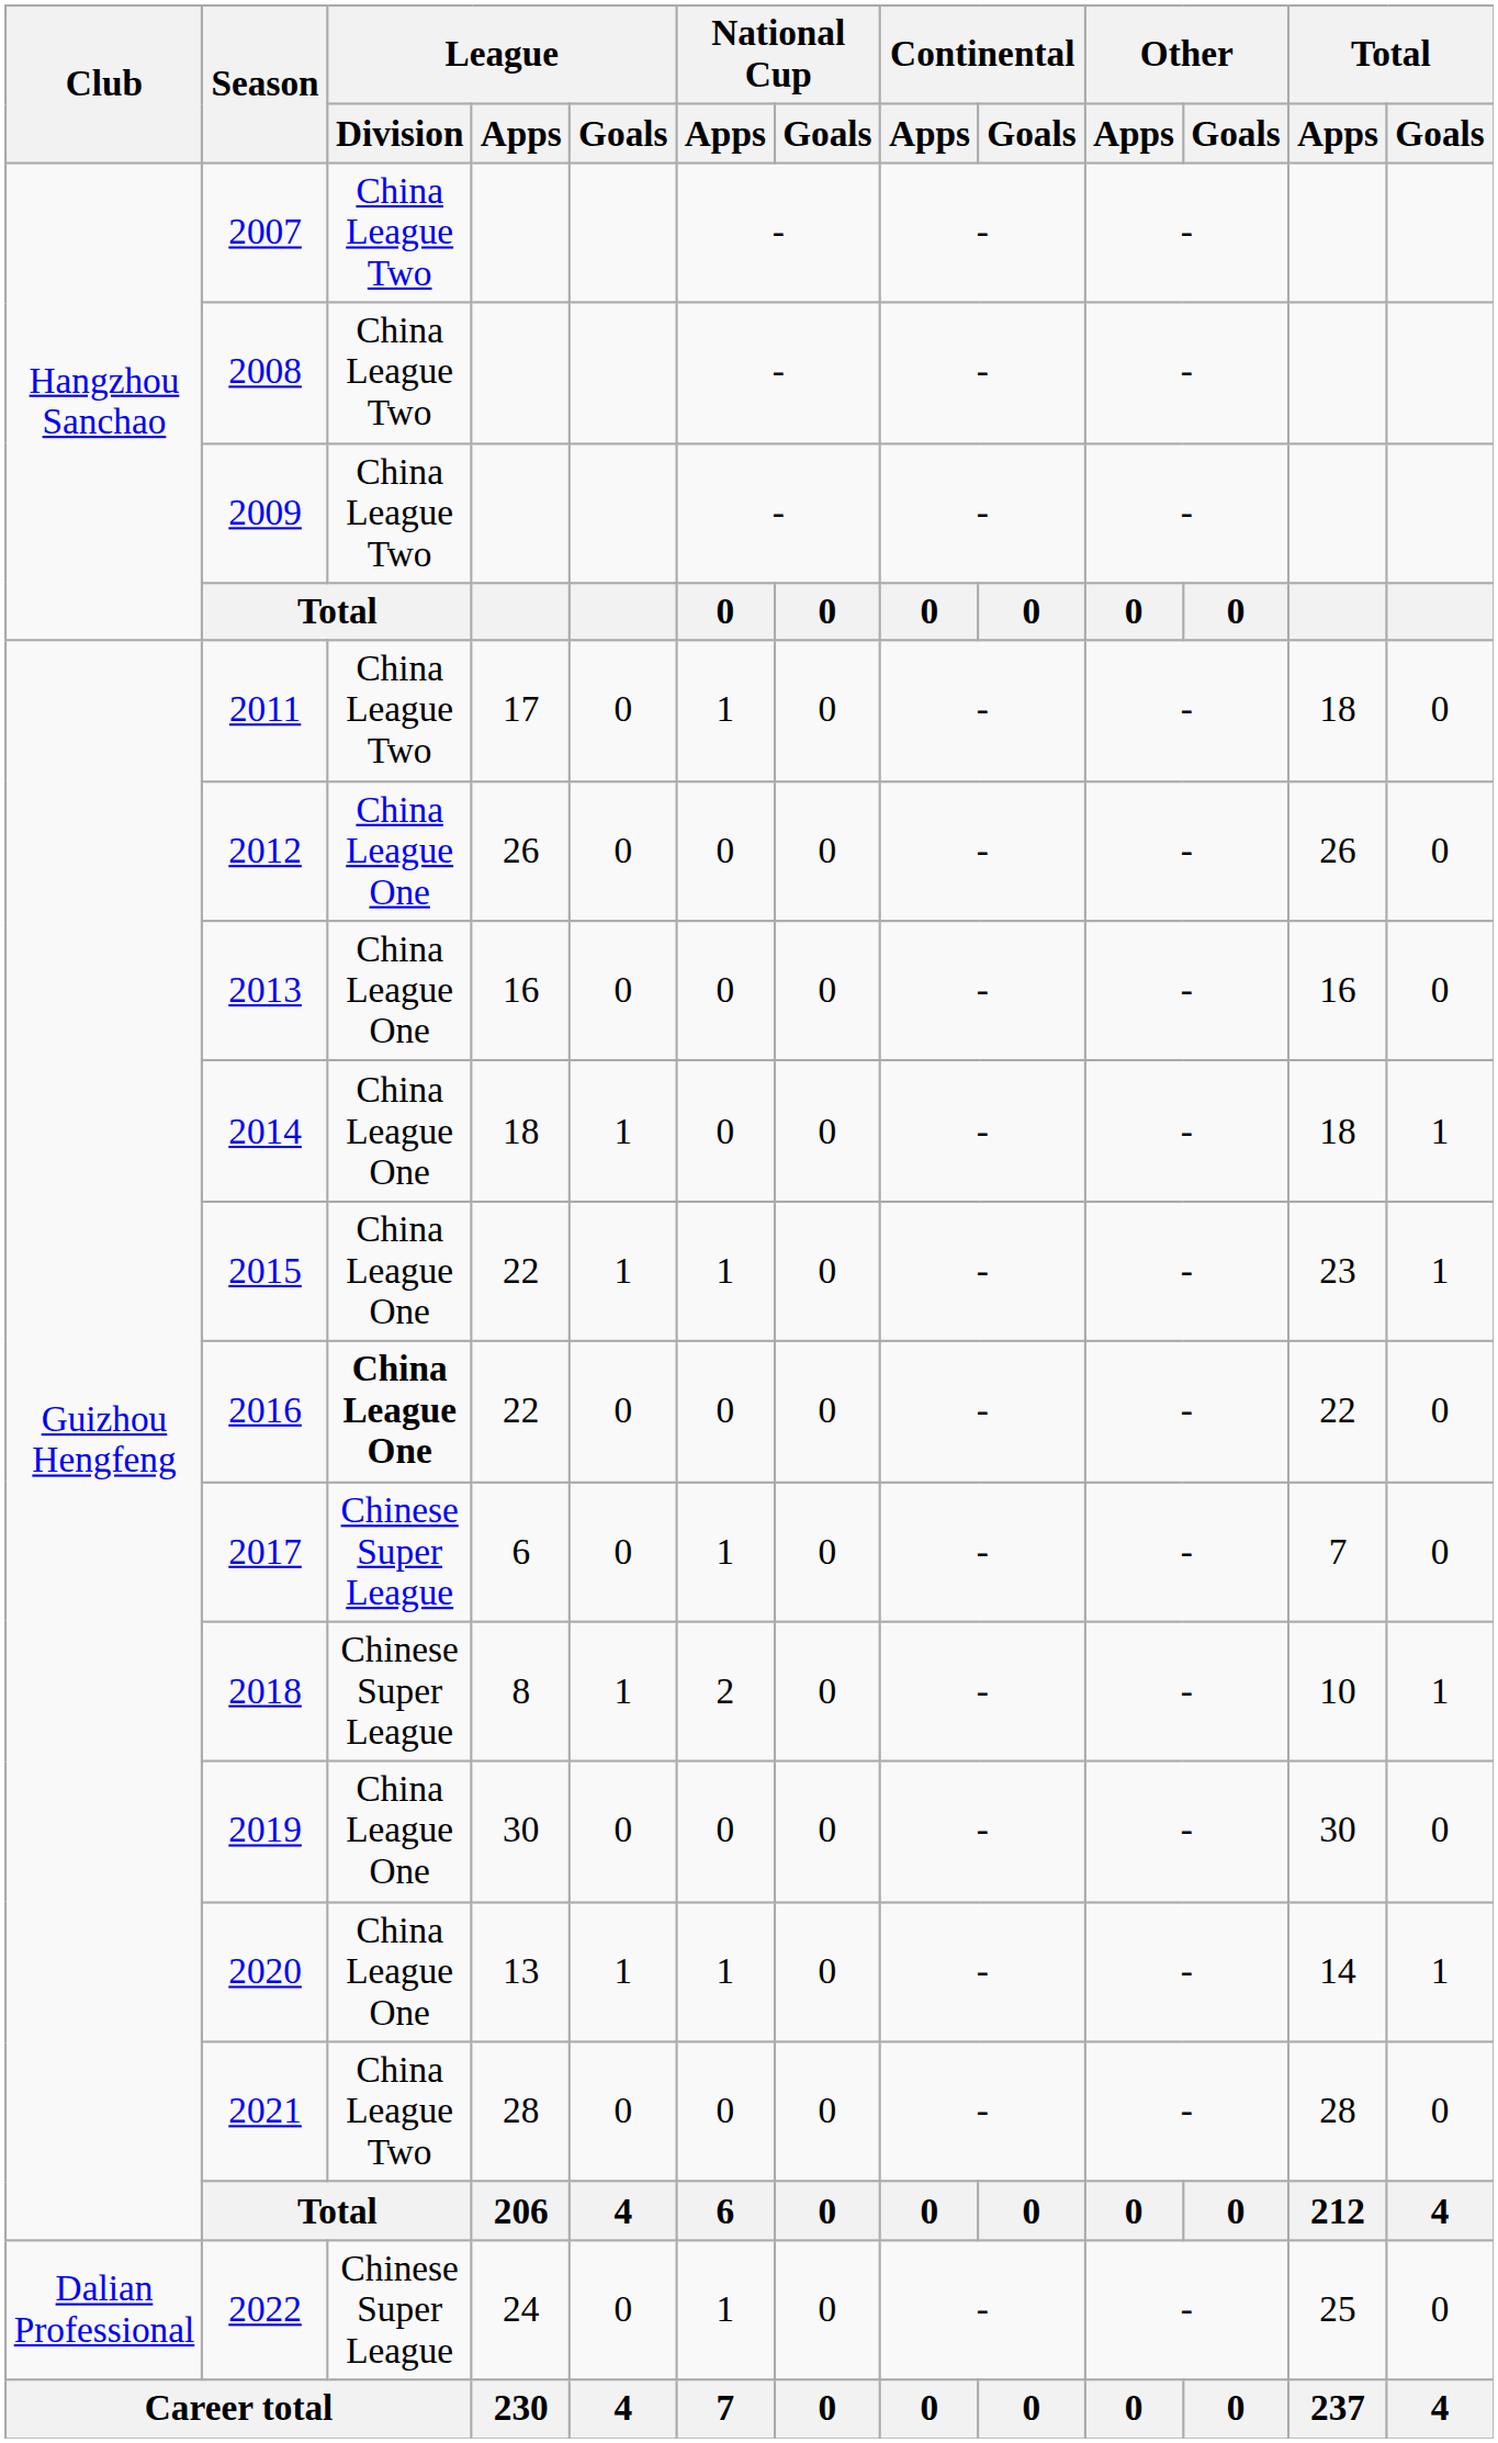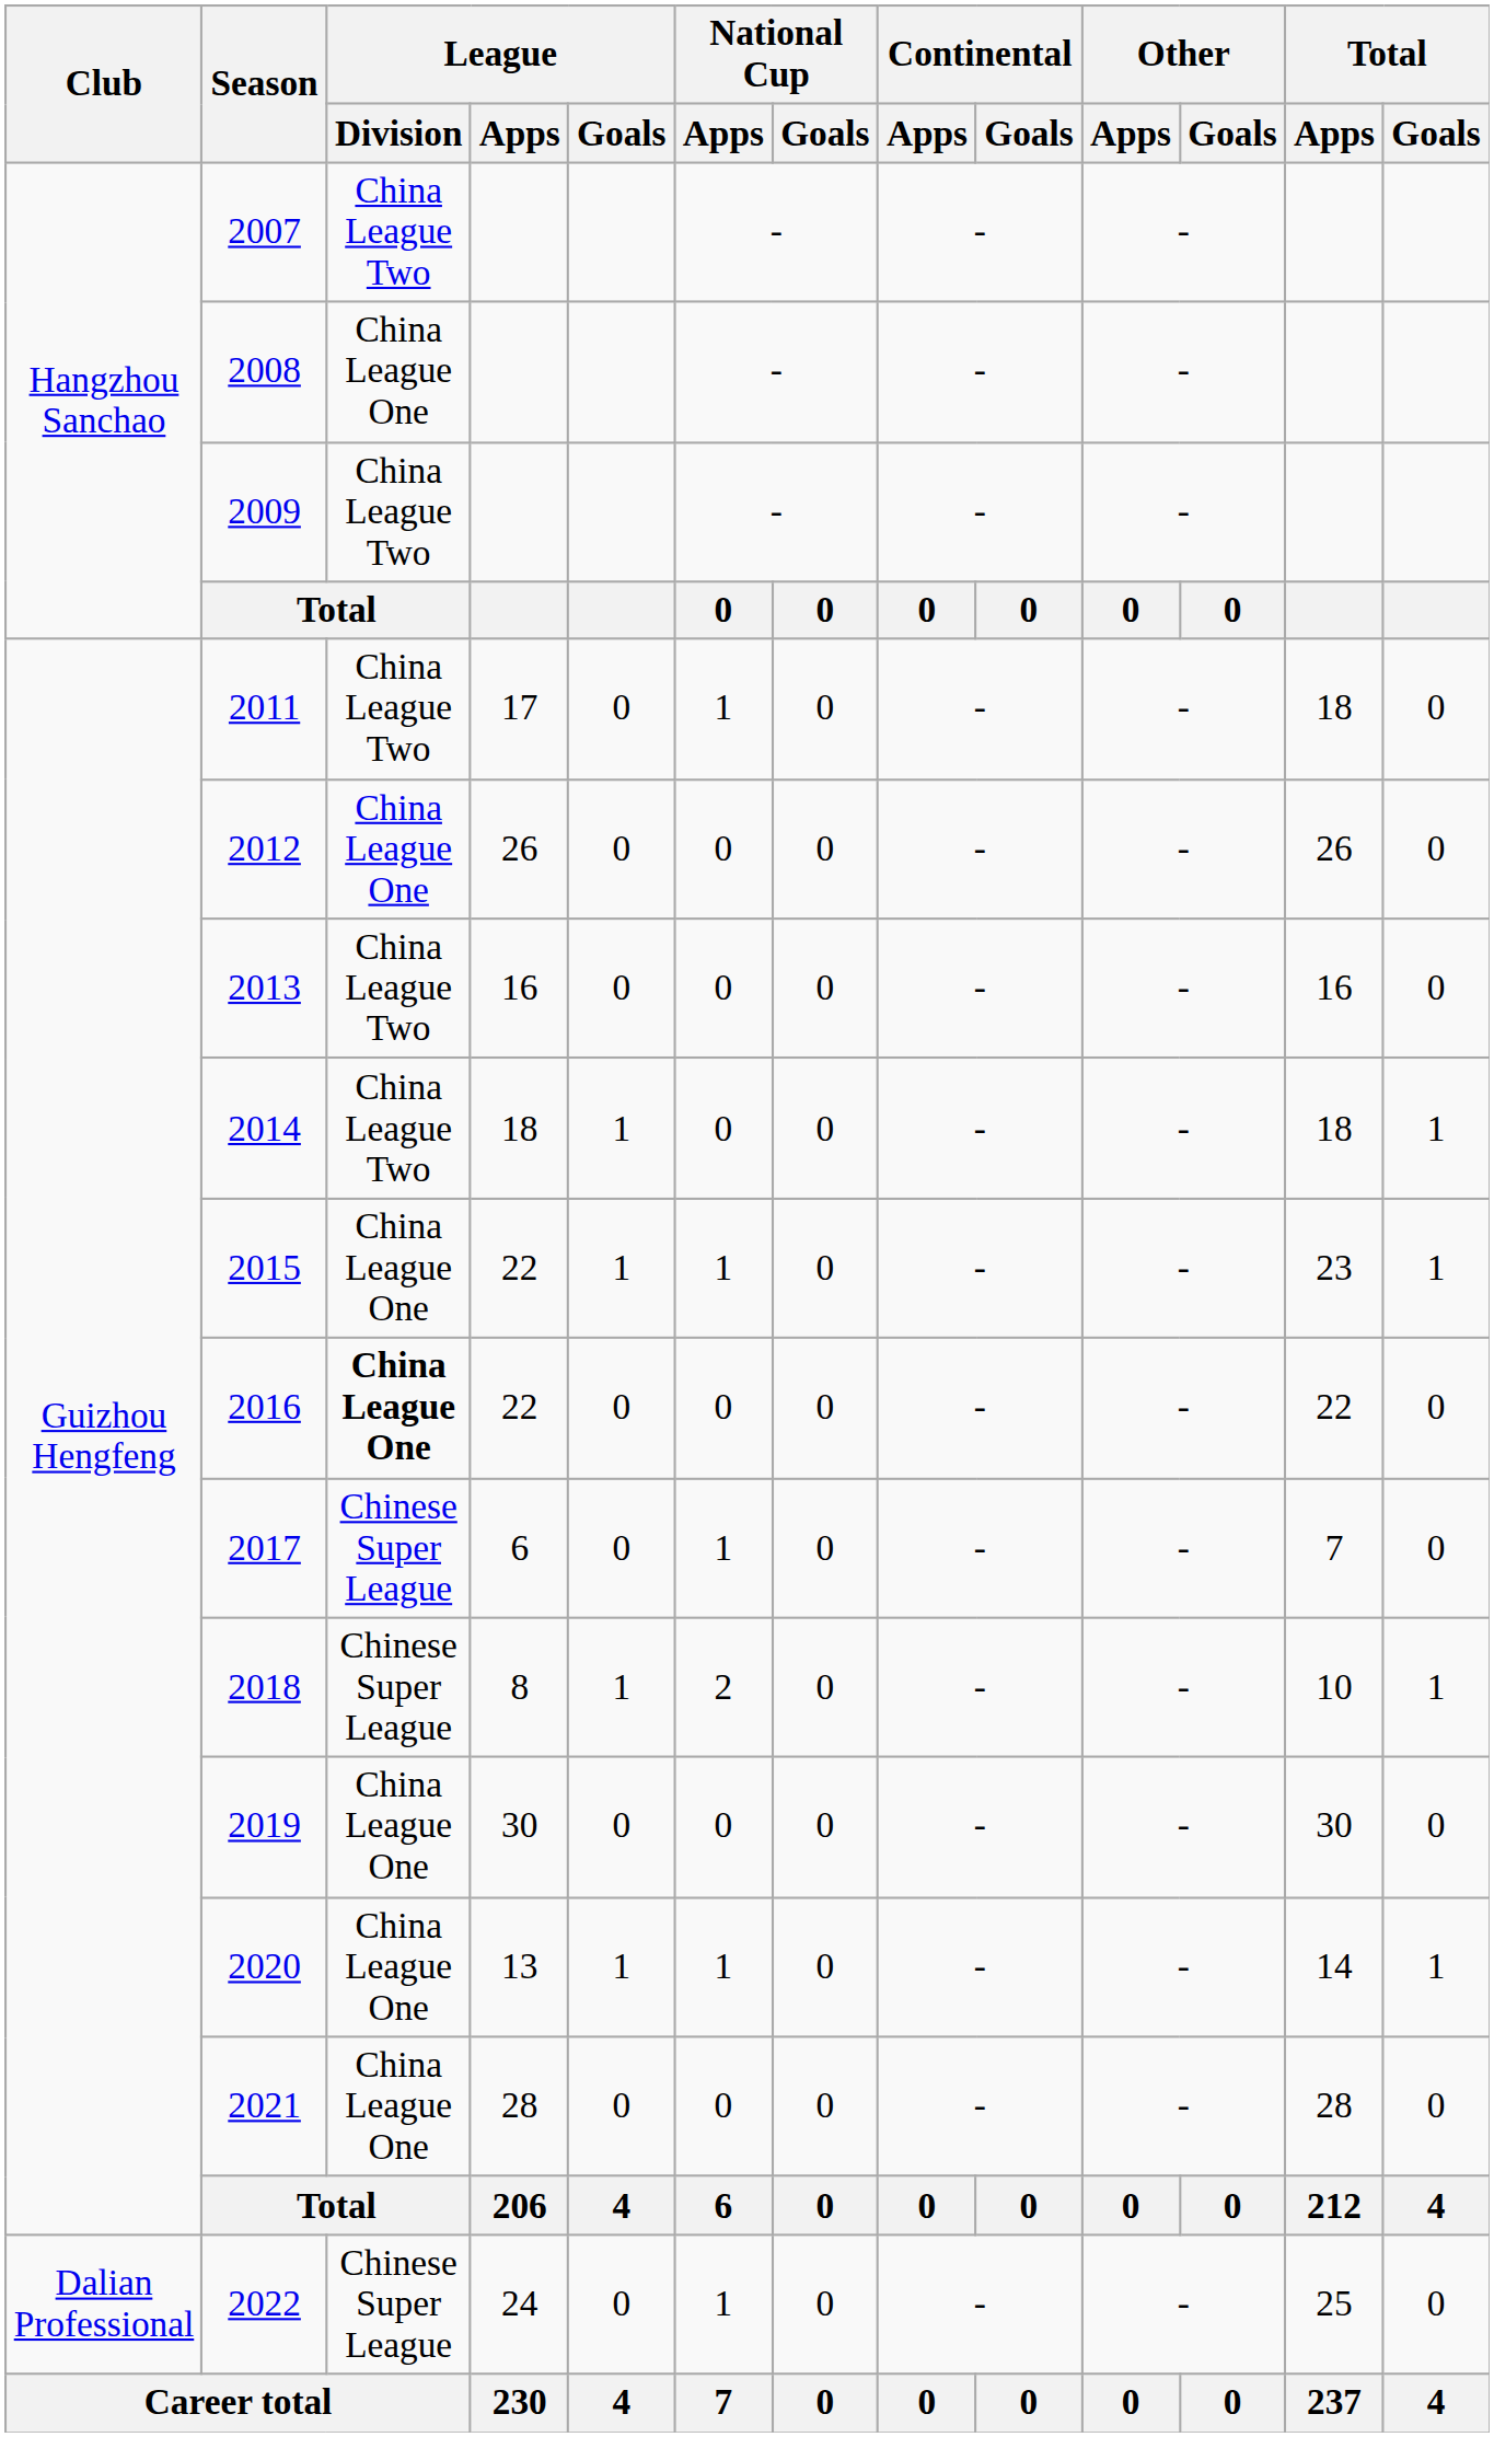2008 | League / Division: China League Two -> China League One
2013 | League / Division: China League One -> China League Two
2014 | League / Division: China League One -> China League Two
2021 | League / Division: China League Two -> China League One
